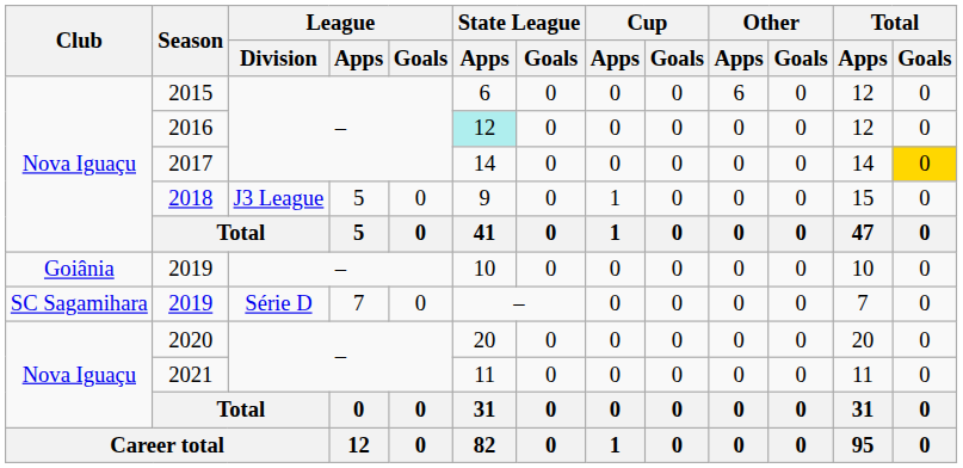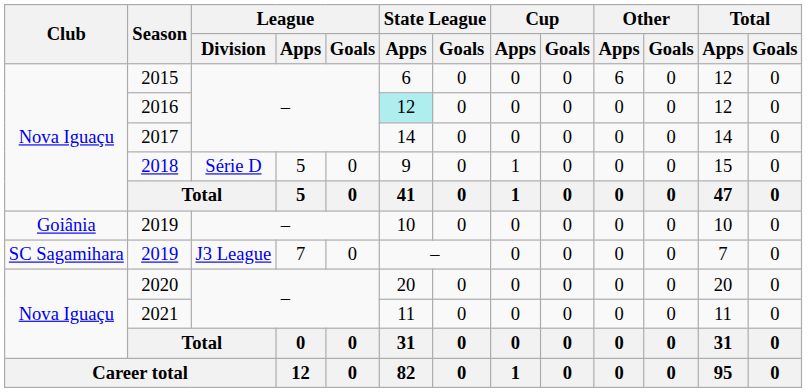2017 | Total / Goals: gold background -> no background
2018 | League / Division: J3 League -> Série D
SC Sagamihara / 2019 | League / Division: Série D -> J3 League
